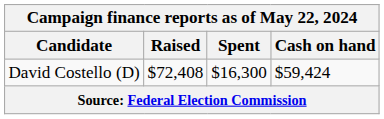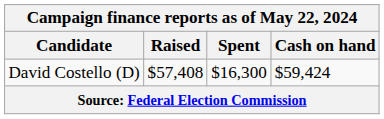David Costello (D) | Raised: $72,408 -> $57,408
